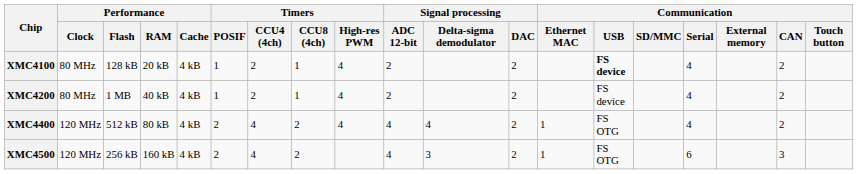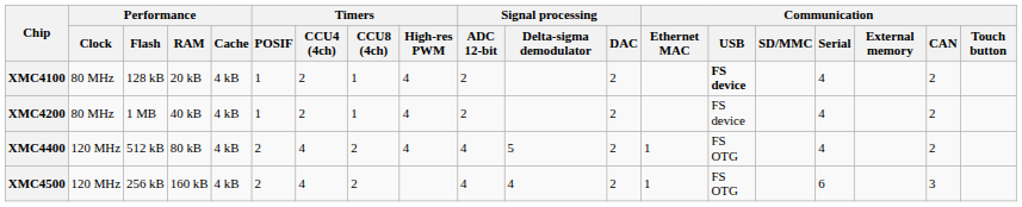XMC4400 | Signal processing / Delta-sigma demodulator: 4 -> 5
XMC4500 | Signal processing / Delta-sigma demodulator: 3 -> 4
